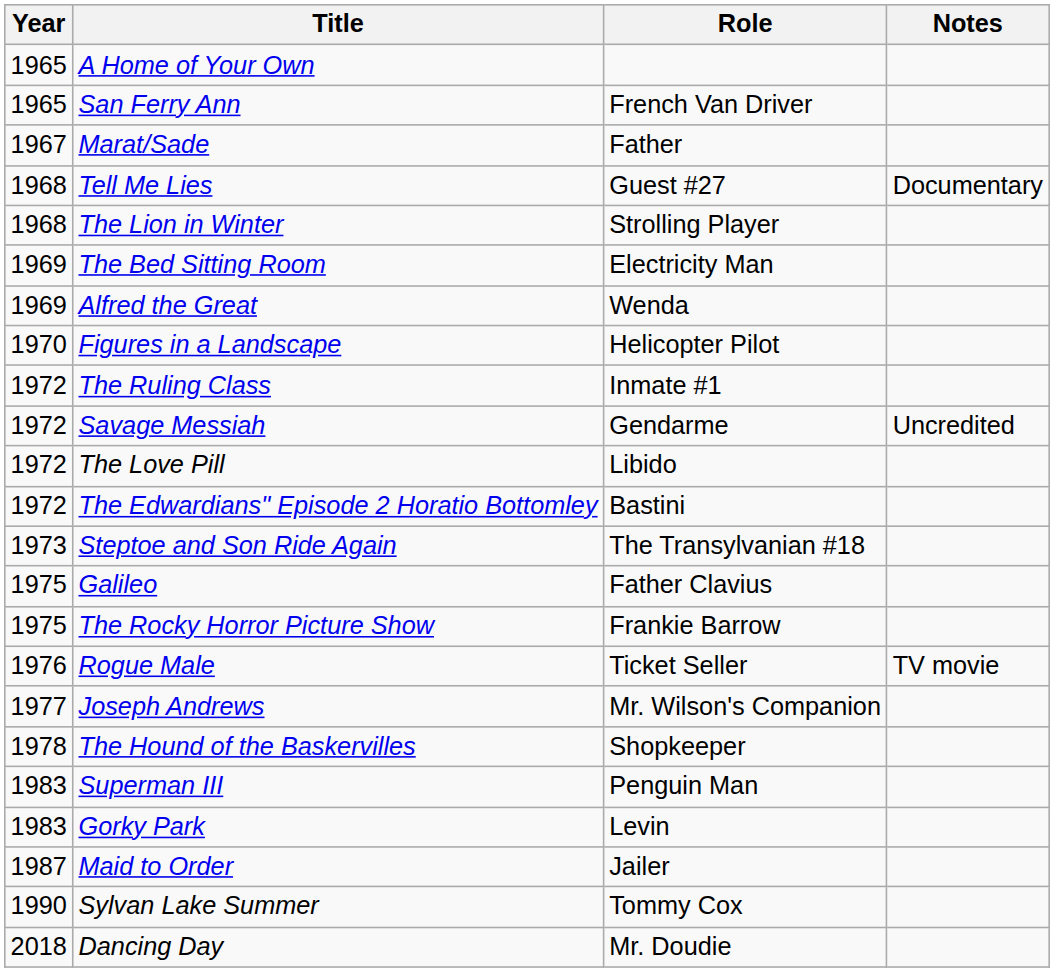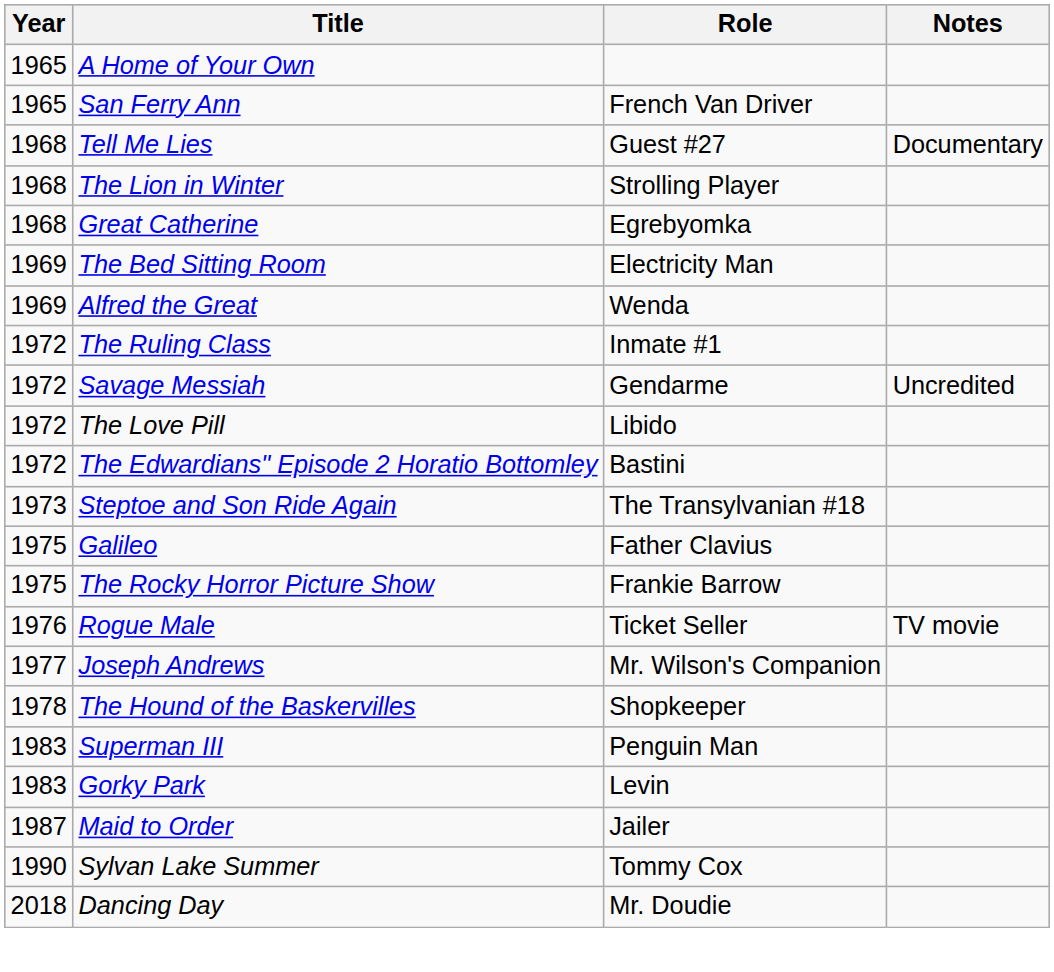- row: 1967 | Marat/Sade | Father
+ row: 1968 | Great Catherine | Egrebyomka
- row: 1970 | Figures in a Landscape | Helicopter Pilot
